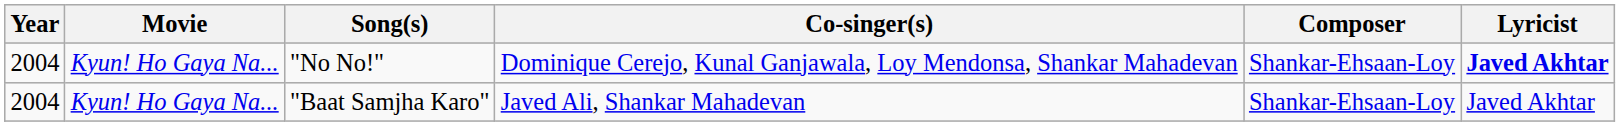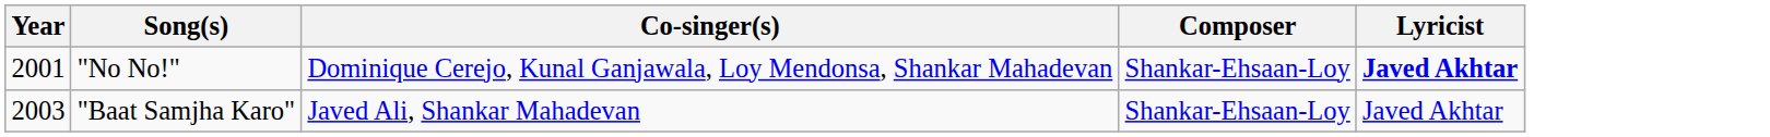- column: Movie | Kyun! Ho Gaya Na... | Kyun! Ho Gaya Na...
"No No!" | Year: 2004 -> 2001
"Baat Samjha Karo" | Year: 2004 -> 2003
